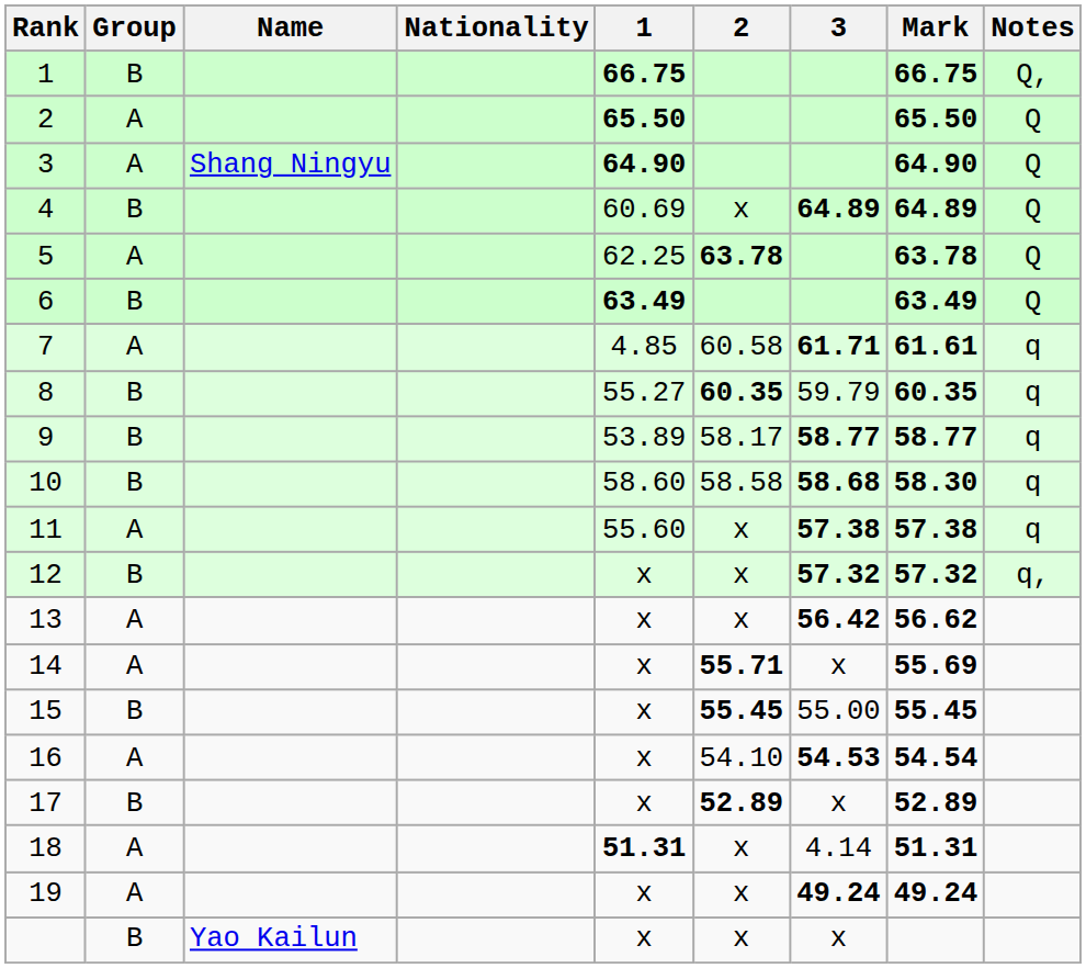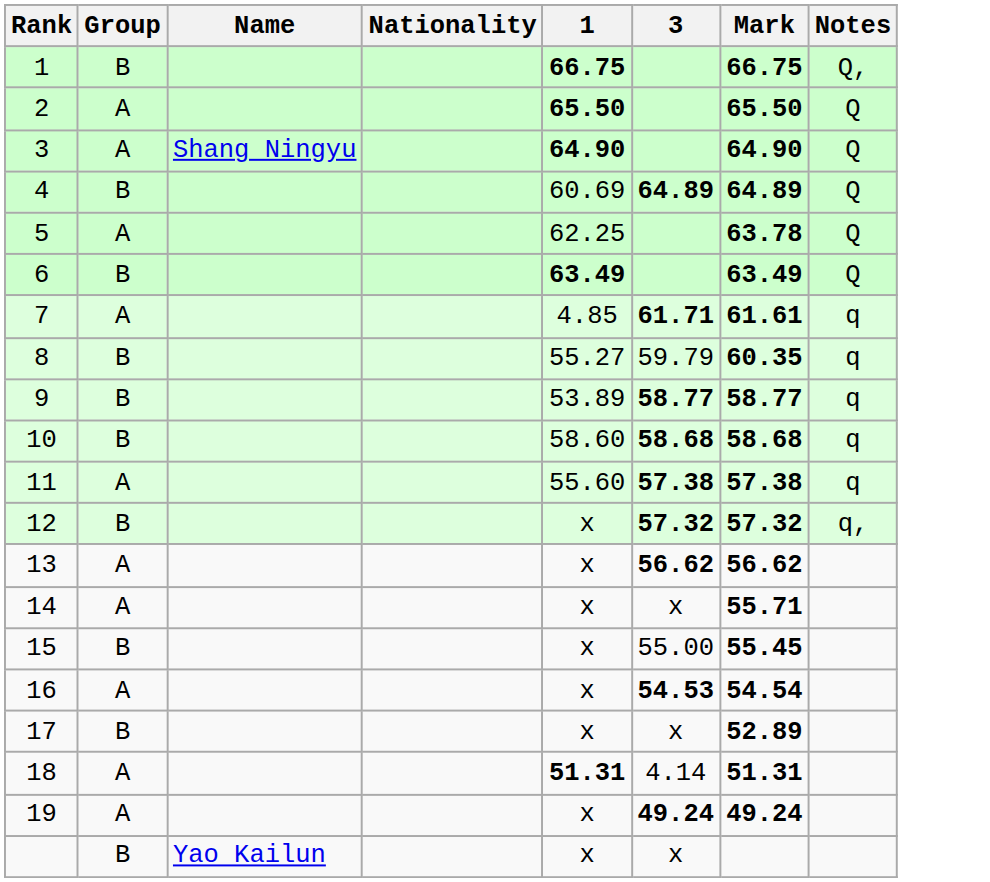- column: 2 | x | 63.78 | 60.58 | 60.35 | 58.17 | 58.58 | x | x | x | 55.71 | 55.45 | 54.10 | 52.89 | x | x | x
10 | Mark: 58.30 -> 58.68
13 | 3: 56.42 -> 56.62
14 | Mark: 55.69 -> 55.71
